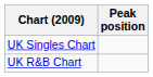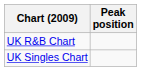rows swapped: UK Singles Chart <-> UK R&B Chart
